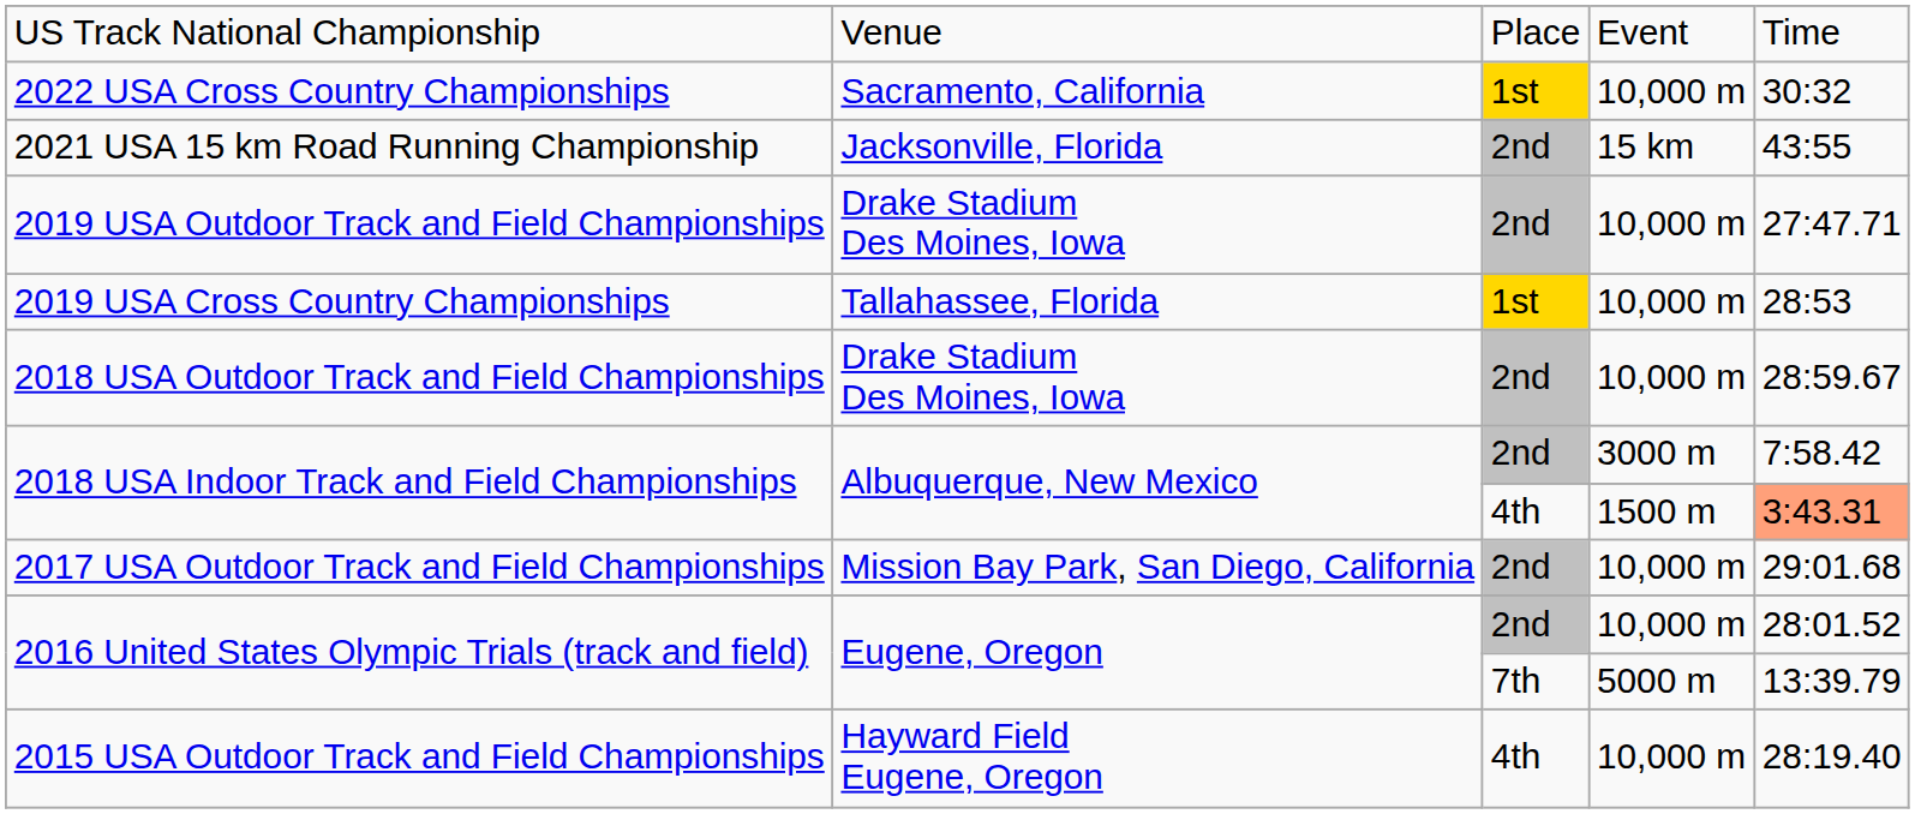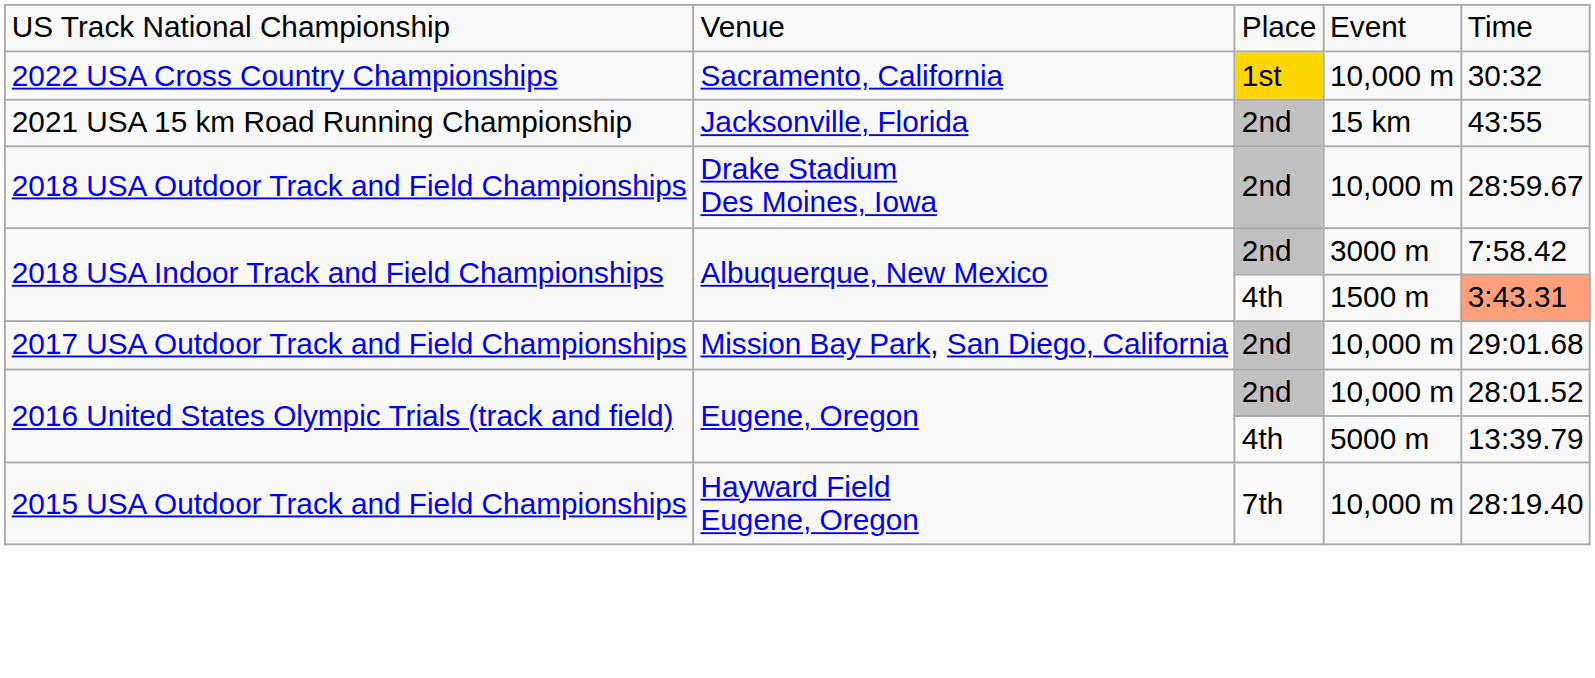- row: 2019 USA Outdoor Track and Field Championships | Drake Stadium Des Moines, Iowa | 2nd | 10,000 m | 27:47.71
- row: 2019 USA Cross Country Championships | Tallahassee, Florida | 1st | 10,000 m | 28:53
2016 United States Olympic Trials (track and field) / 5000 m | column 3: 7th -> 4th
2015 USA Outdoor Track and Field Championships | column 3: 4th -> 7th
